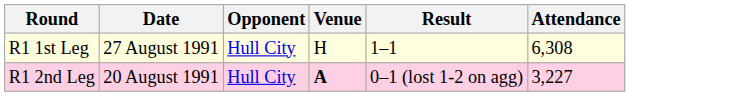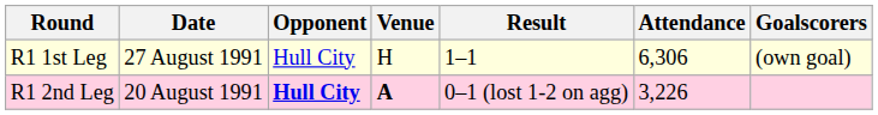+ column: Goalscorers | (own goal)
R1 1st Leg | Attendance: 6,308 -> 6,306
R1 2nd Leg | Opponent: normal -> bold
R1 2nd Leg | Attendance: 3,227 -> 3,226
